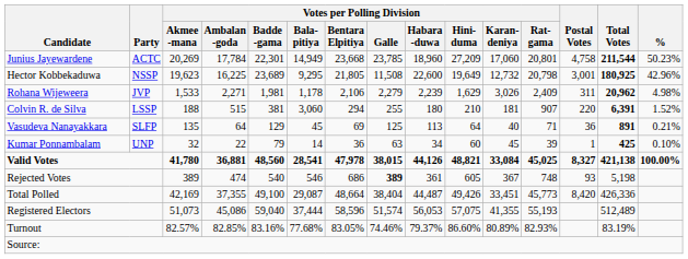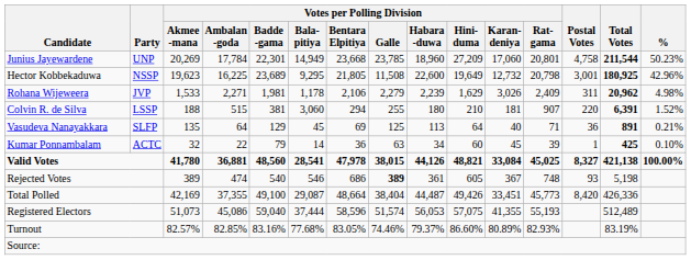Junius Jayewardene | Party: ACTC -> UNP
Kumar Ponnambalam | Party: UNP -> ACTC
